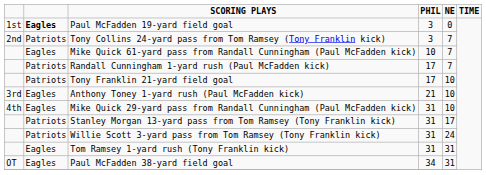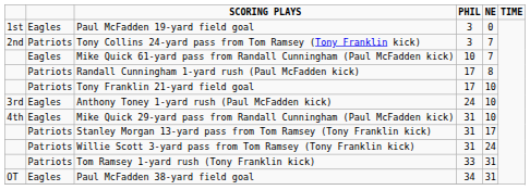Paul McFadden 19-yard field goal | column 2: bold -> normal
Randall Cunningham 1-yard rush (Paul McFadden kick) | NE: 7 -> 8
Anthony Toney 1-yard rush (Paul McFadden kick) | PHIL: 21 -> 24
Tom Ramsey 1-yard rush (Tony Franklin kick) | column 2: Eagles -> Patriots
Tom Ramsey 1-yard rush (Tony Franklin kick) | PHIL: 31 -> 33
